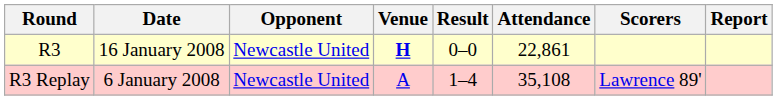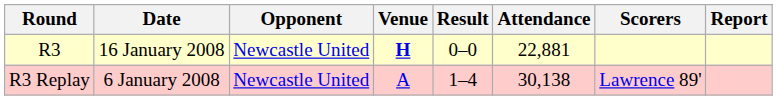R3 | Attendance: 22,861 -> 22,881
R3 Replay | Attendance: 35,108 -> 30,138
